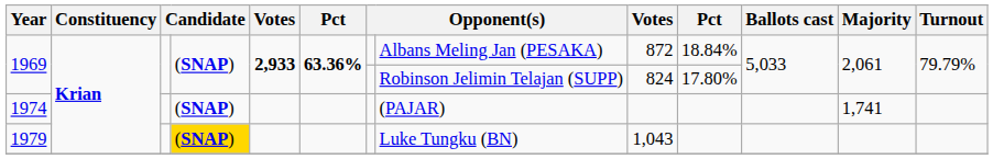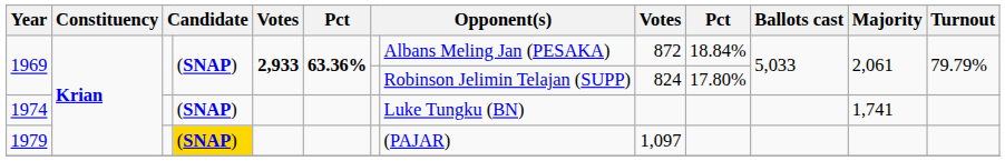1974 | column 8: (PAJAR) -> Luke Tungku (BN)
1979 | column 8: Luke Tungku (BN) -> (PAJAR)
1979 | column 9: 1,043 -> 1,097
